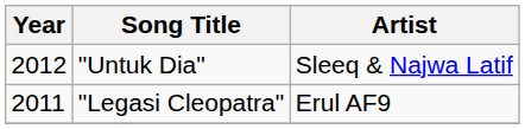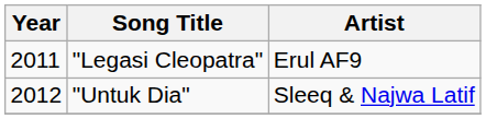rows swapped: "Legasi Cleopatra" <-> "Untuk Dia"
